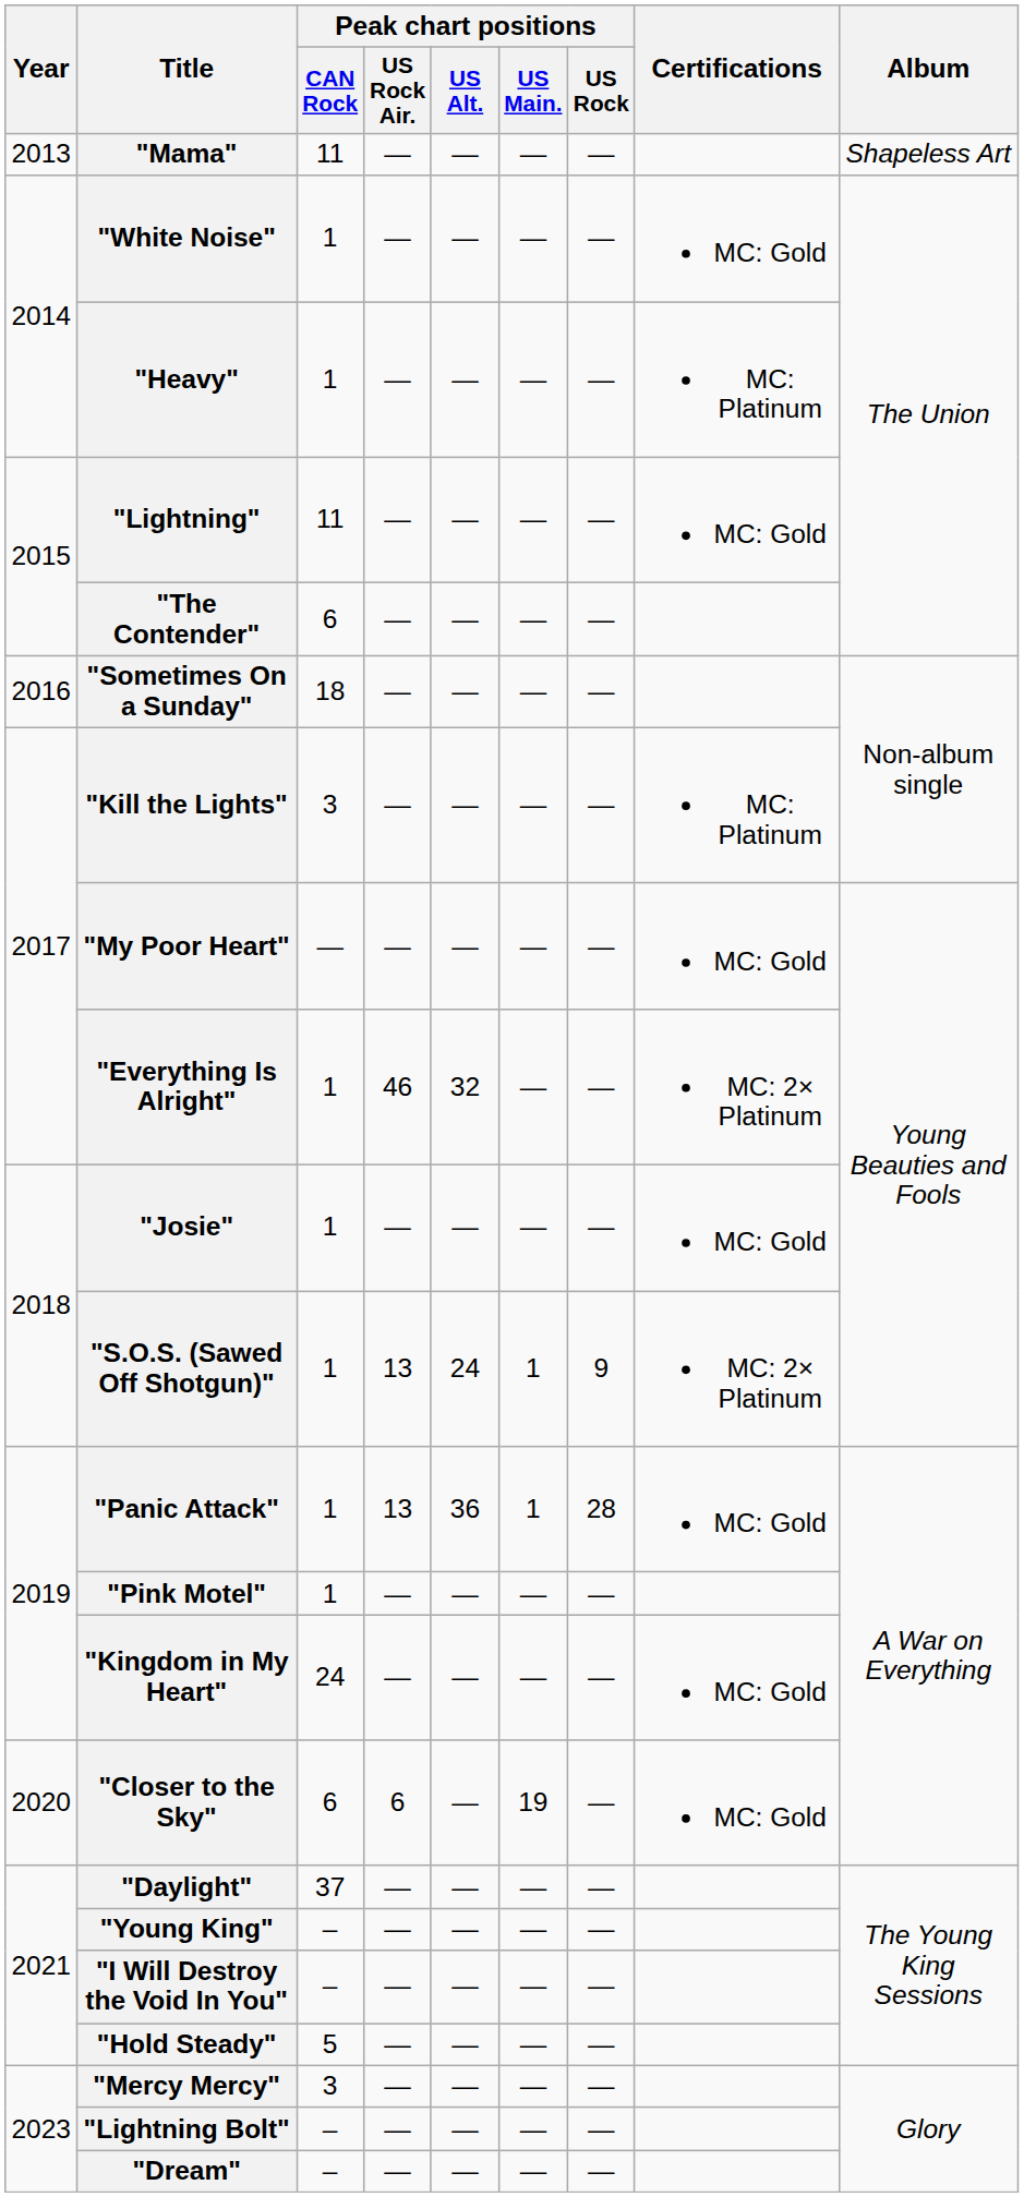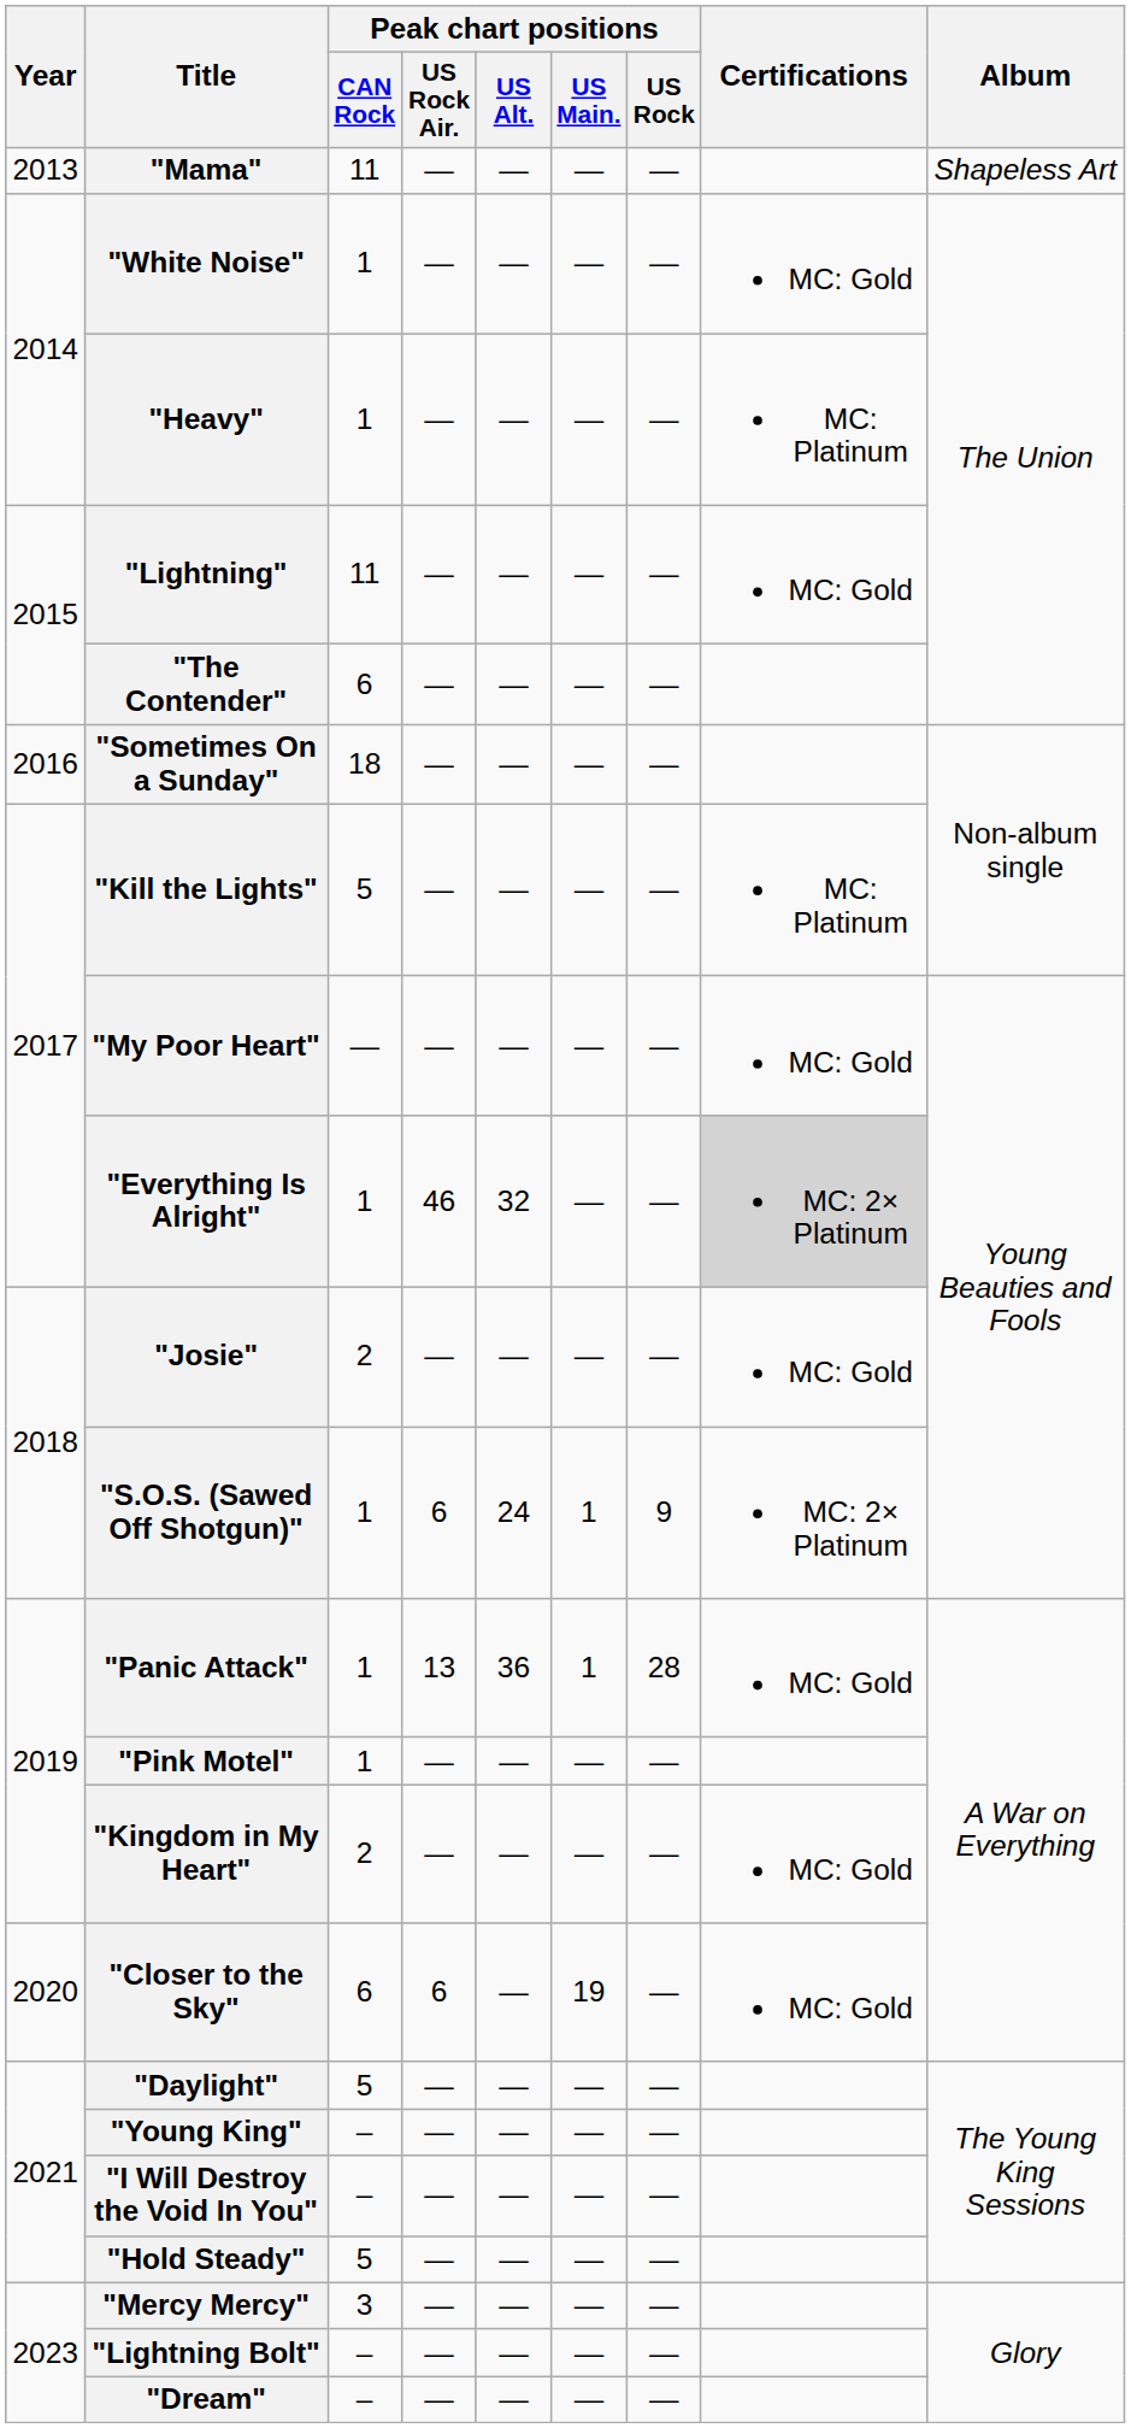"Kill the Lights" | Peak chart positions / CAN Rock: 3 -> 5
"Everything Is Alright" | Certifications: no background -> lightgrey background
"Josie" | Peak chart positions / CAN Rock: 1 -> 2
"S.O.S. (Sawed Off Shotgun)" | Peak chart positions / US Rock Air.: 13 -> 6
"Kingdom in My Heart" | Peak chart positions / CAN Rock: 24 -> 2
"Daylight" | Peak chart positions / CAN Rock: 37 -> 5
